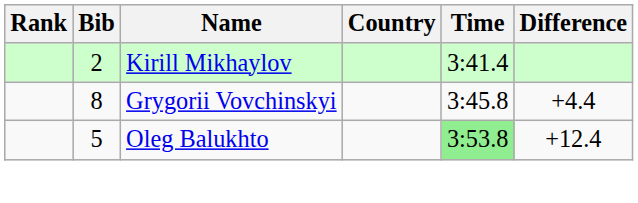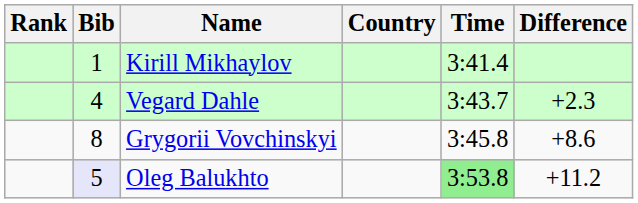Kirill Mikhaylov | Bib: 2 -> 1
+ row: 4 | Vegard Dahle | 3:43.7 | +2.3
Grygorii Vovchinskyi | Difference: +4.4 -> +8.6
Oleg Balukhto | Bib: no background -> lavender background
Oleg Balukhto | Difference: +12.4 -> +11.2
